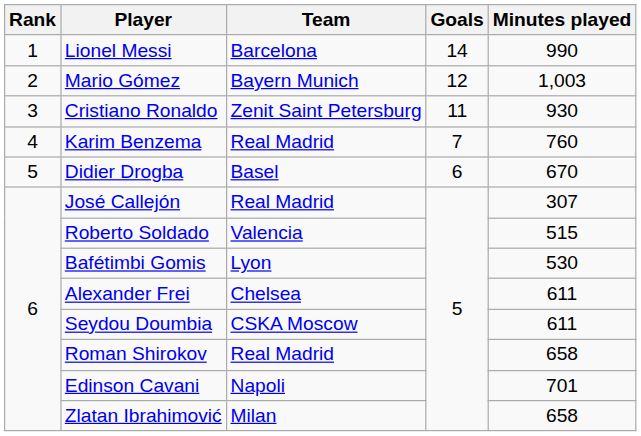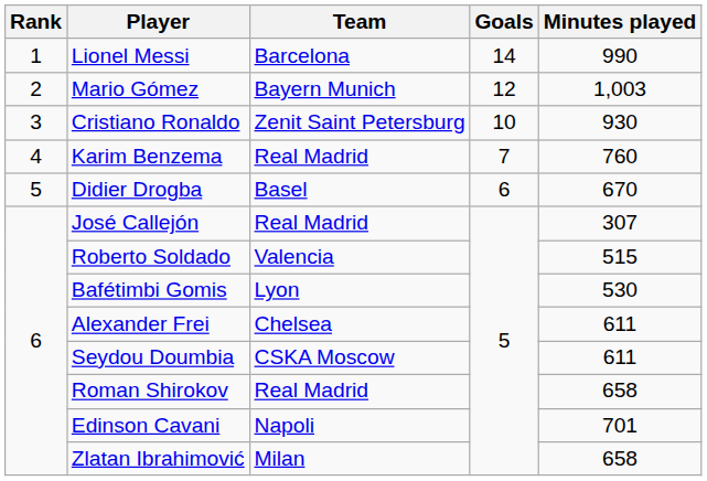Cristiano Ronaldo | Goals: 11 -> 10
